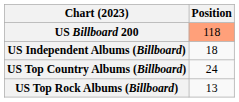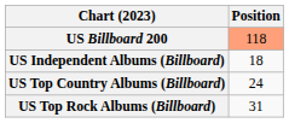US Top Rock Albums (Billboard) | Position: 13 -> 31
